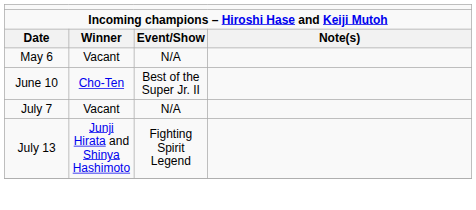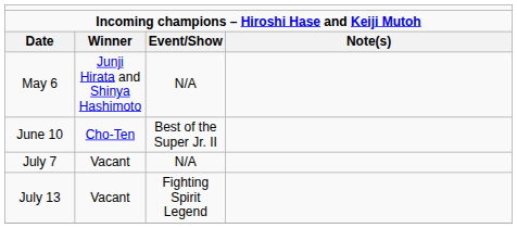May 6 | column 2: Vacant -> Junji Hirata and Shinya Hashimoto
July 13 | column 2: Junji Hirata and Shinya Hashimoto -> Vacant
